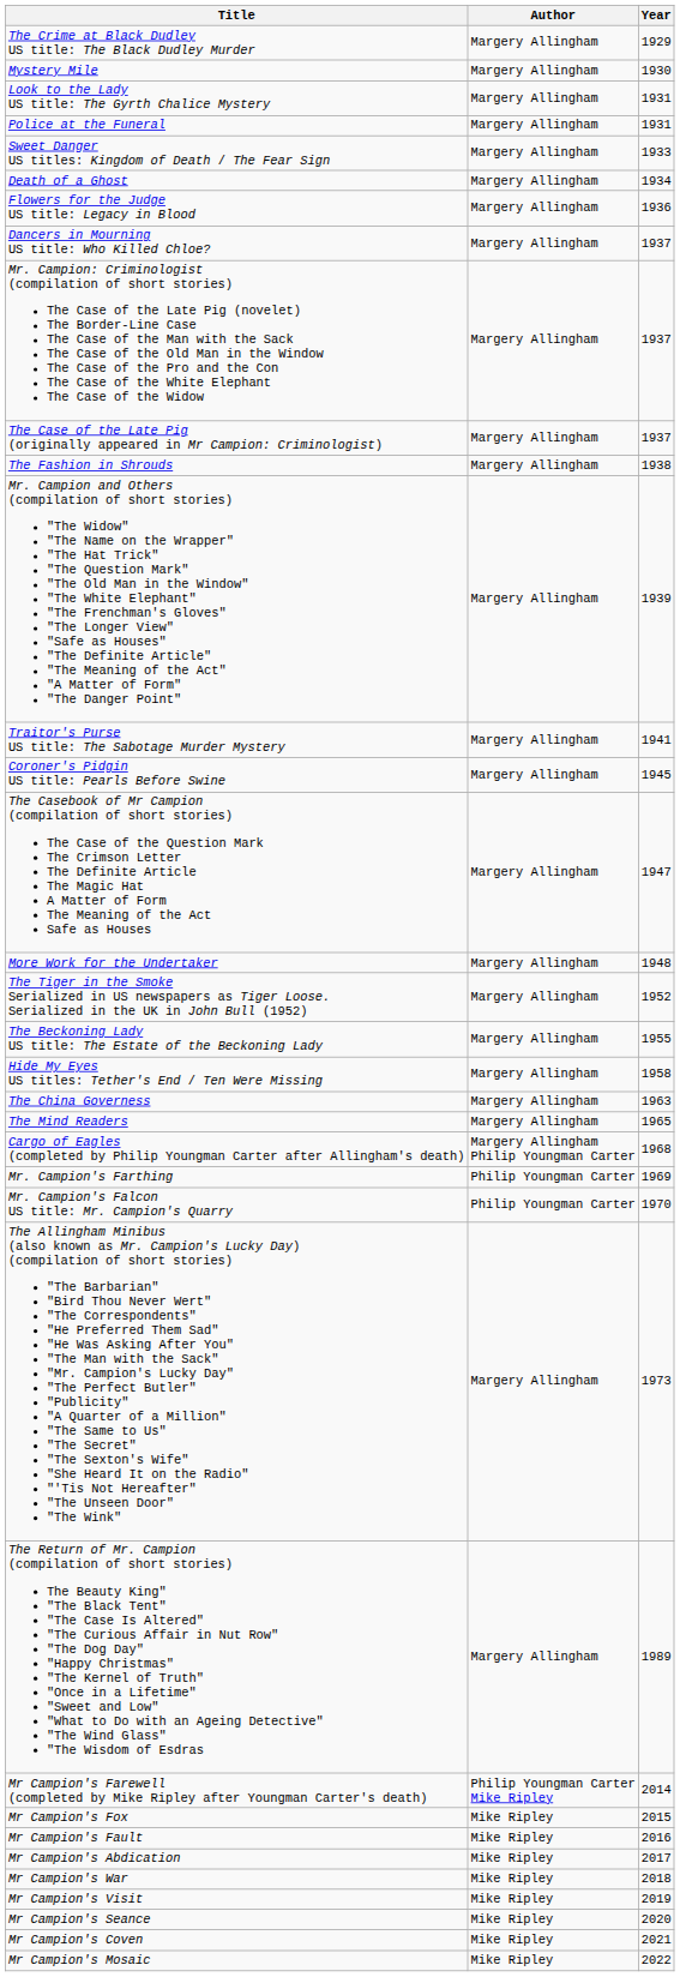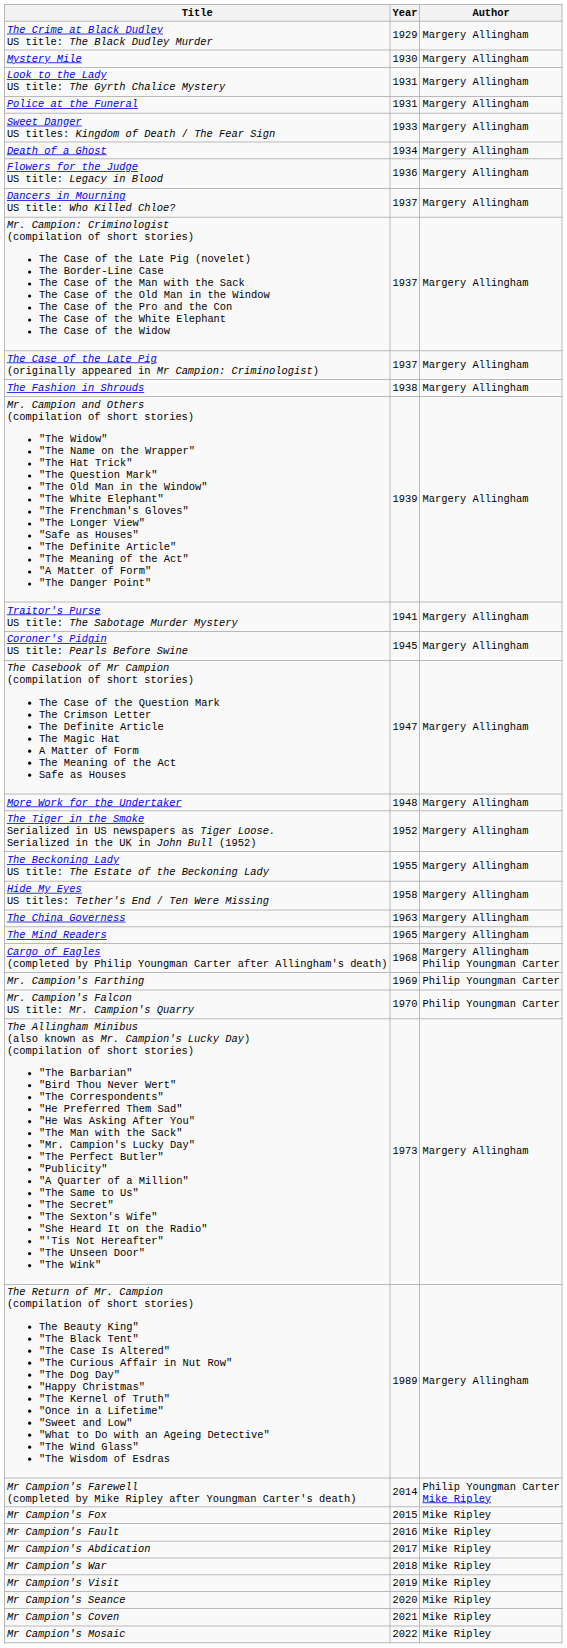columns swapped: Author <-> Year
